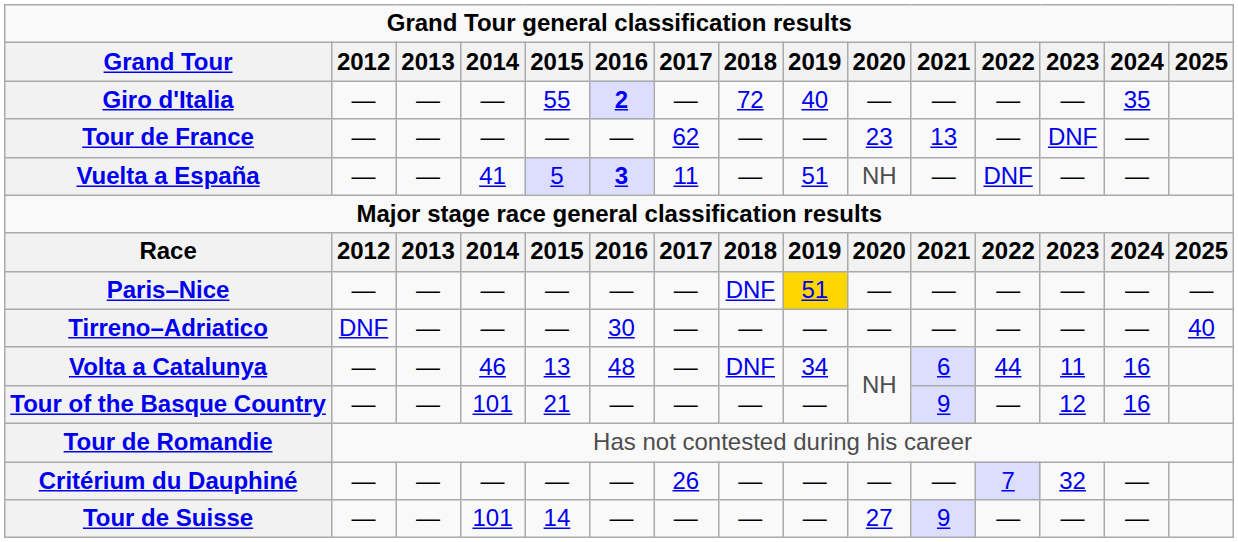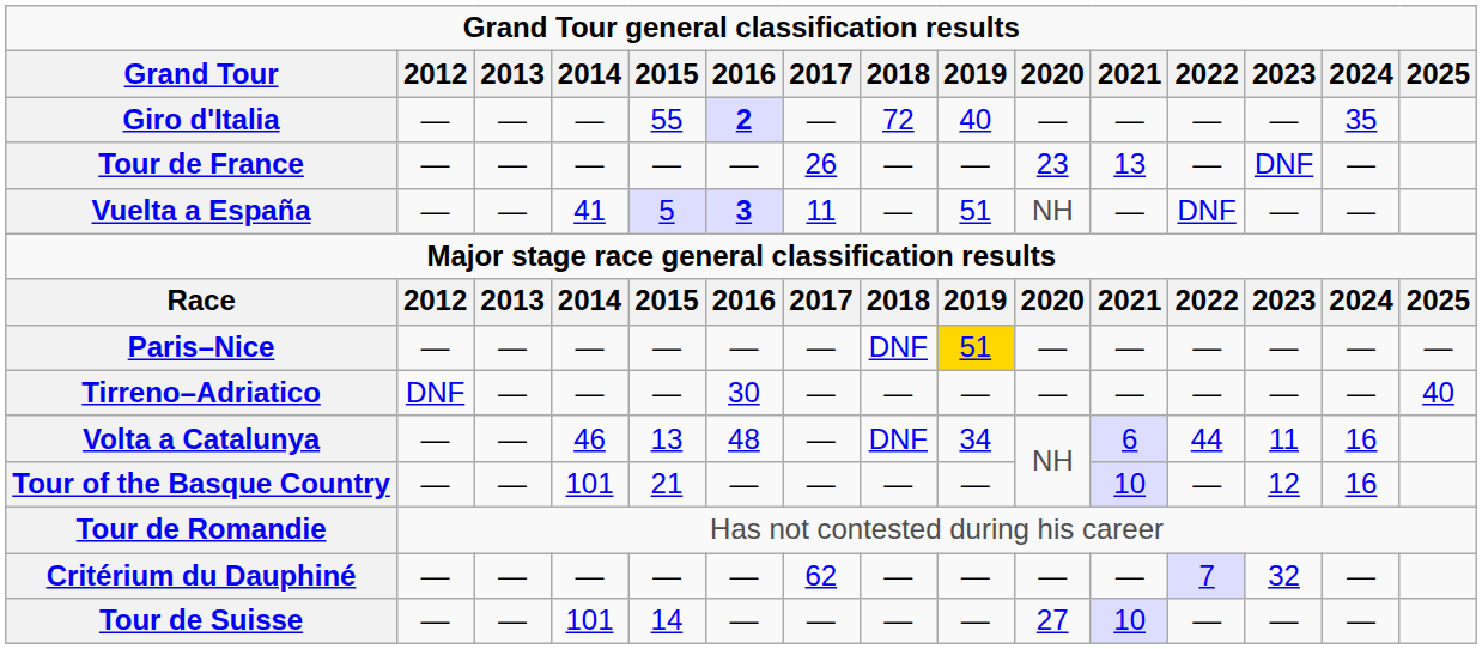Tour de France | 2017: 62 -> 26
Tour of the Basque Country | 2021: 9 -> 10
Critérium du Dauphiné | 2017: 26 -> 62
Tour de Suisse | 2021: 9 -> 10
